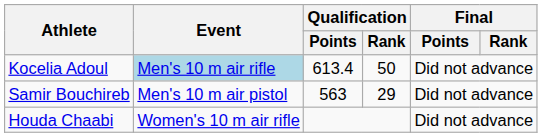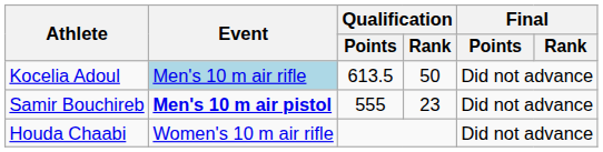Kocelia Adoul | Qualification / Points: 613.4 -> 613.5
Samir Bouchireb | Event: normal -> bold
Samir Bouchireb | Qualification / Points: 563 -> 555
Samir Bouchireb | Qualification / Rank: 29 -> 23
